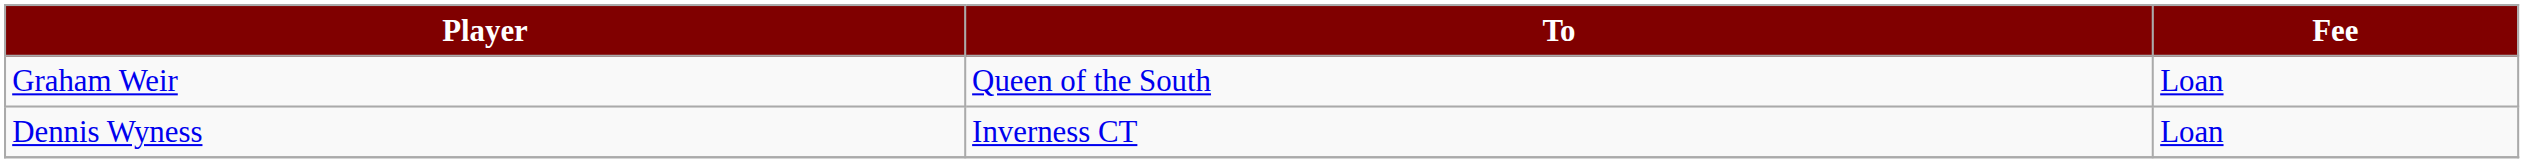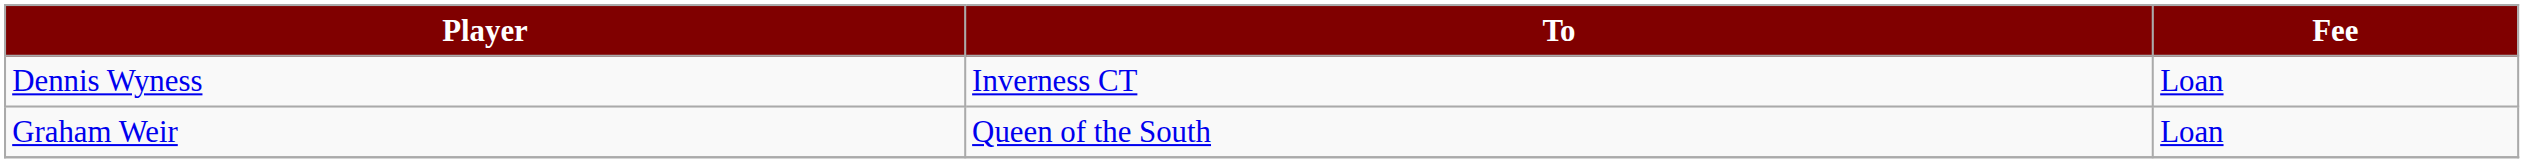rows swapped: Dennis Wyness <-> Graham Weir
